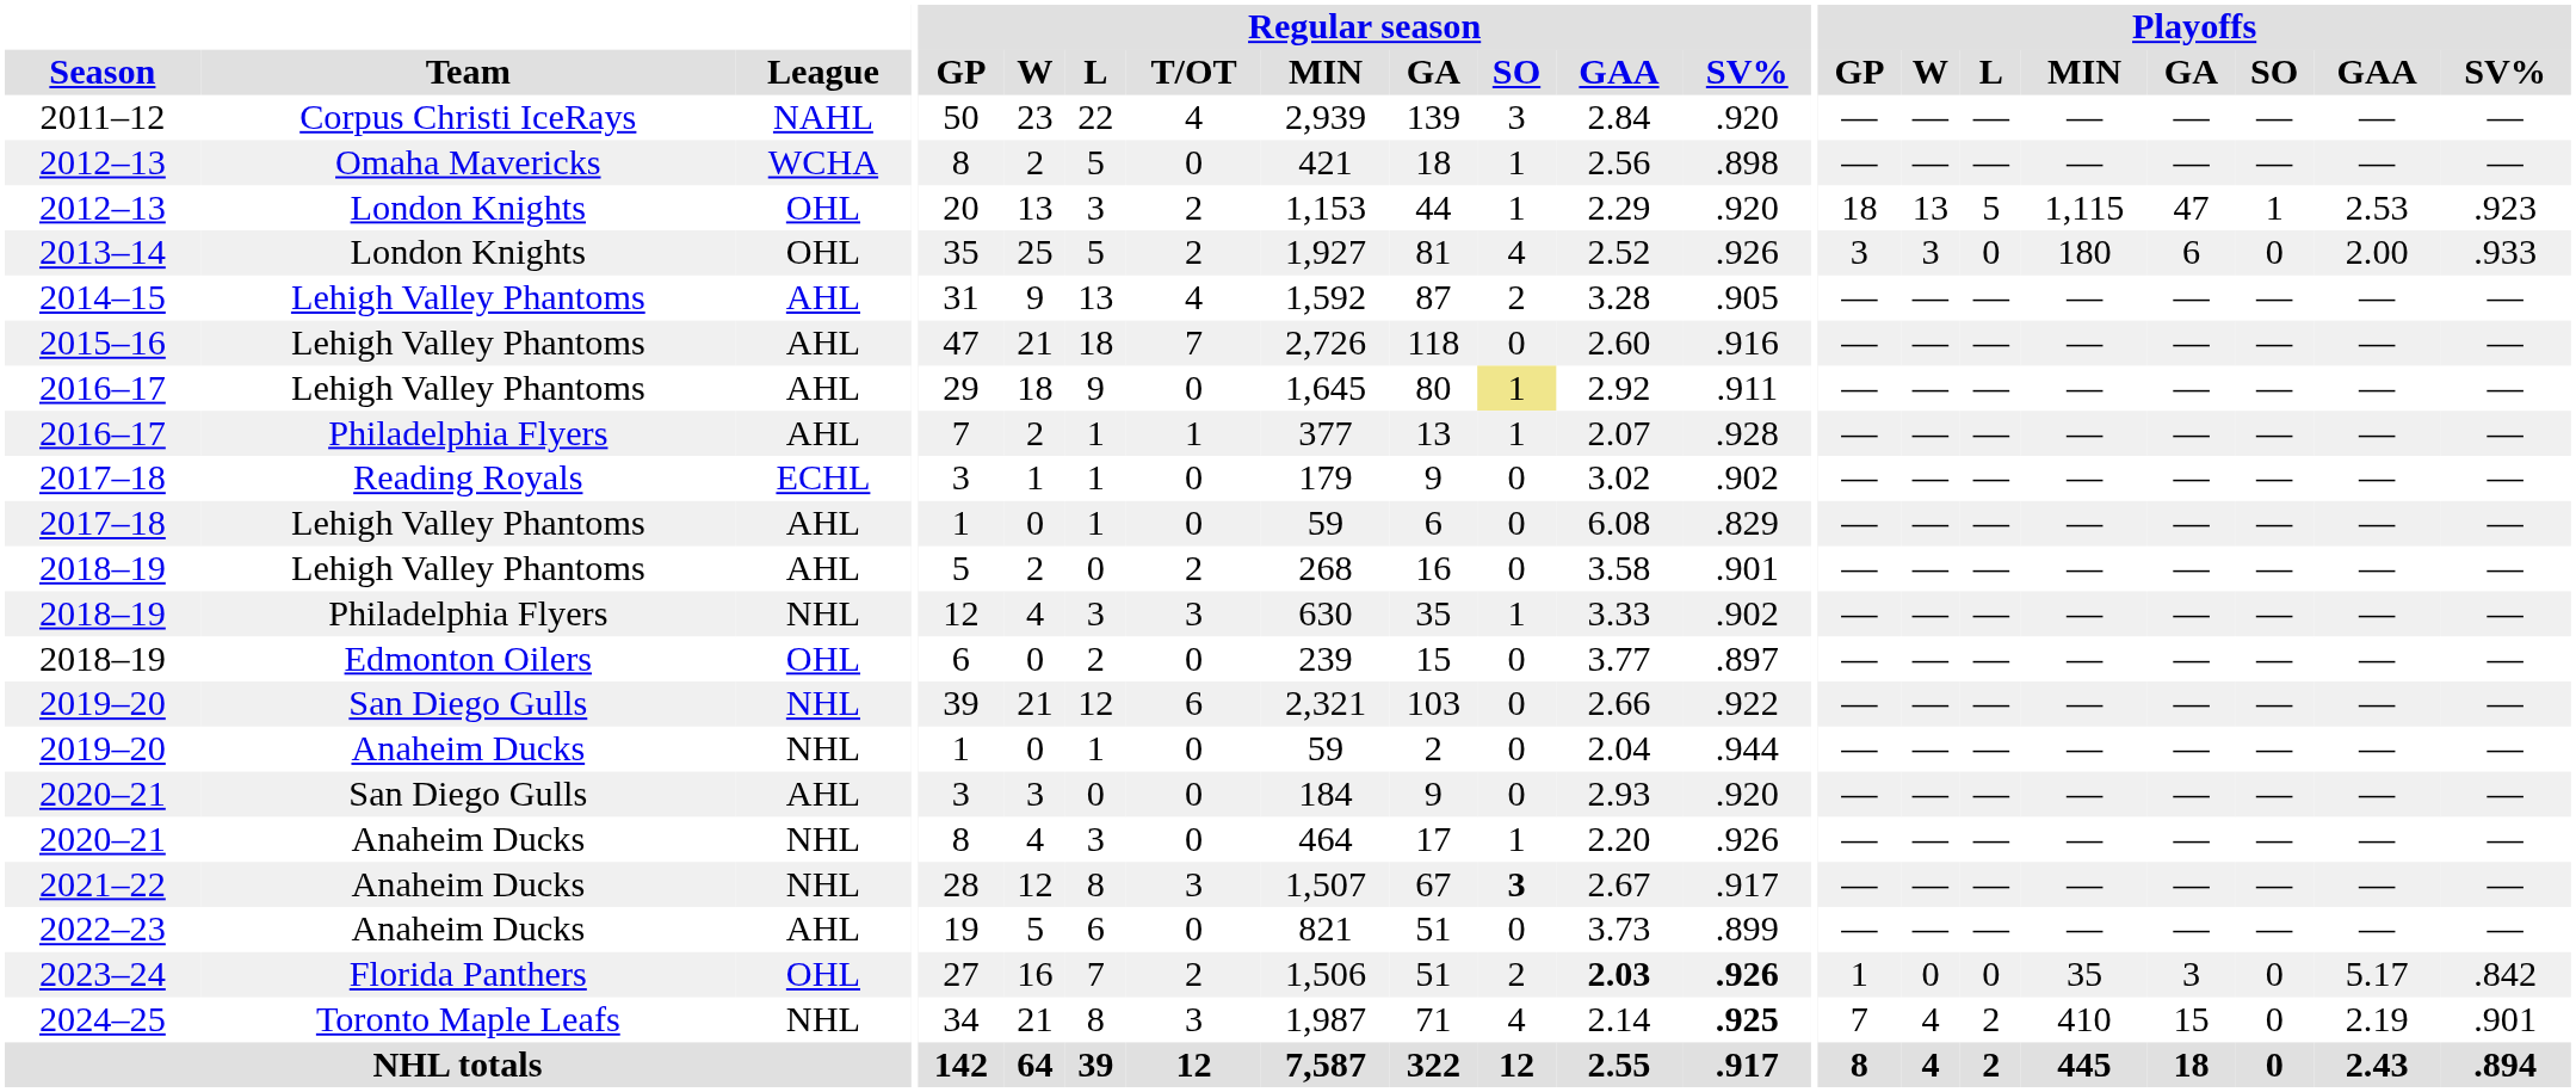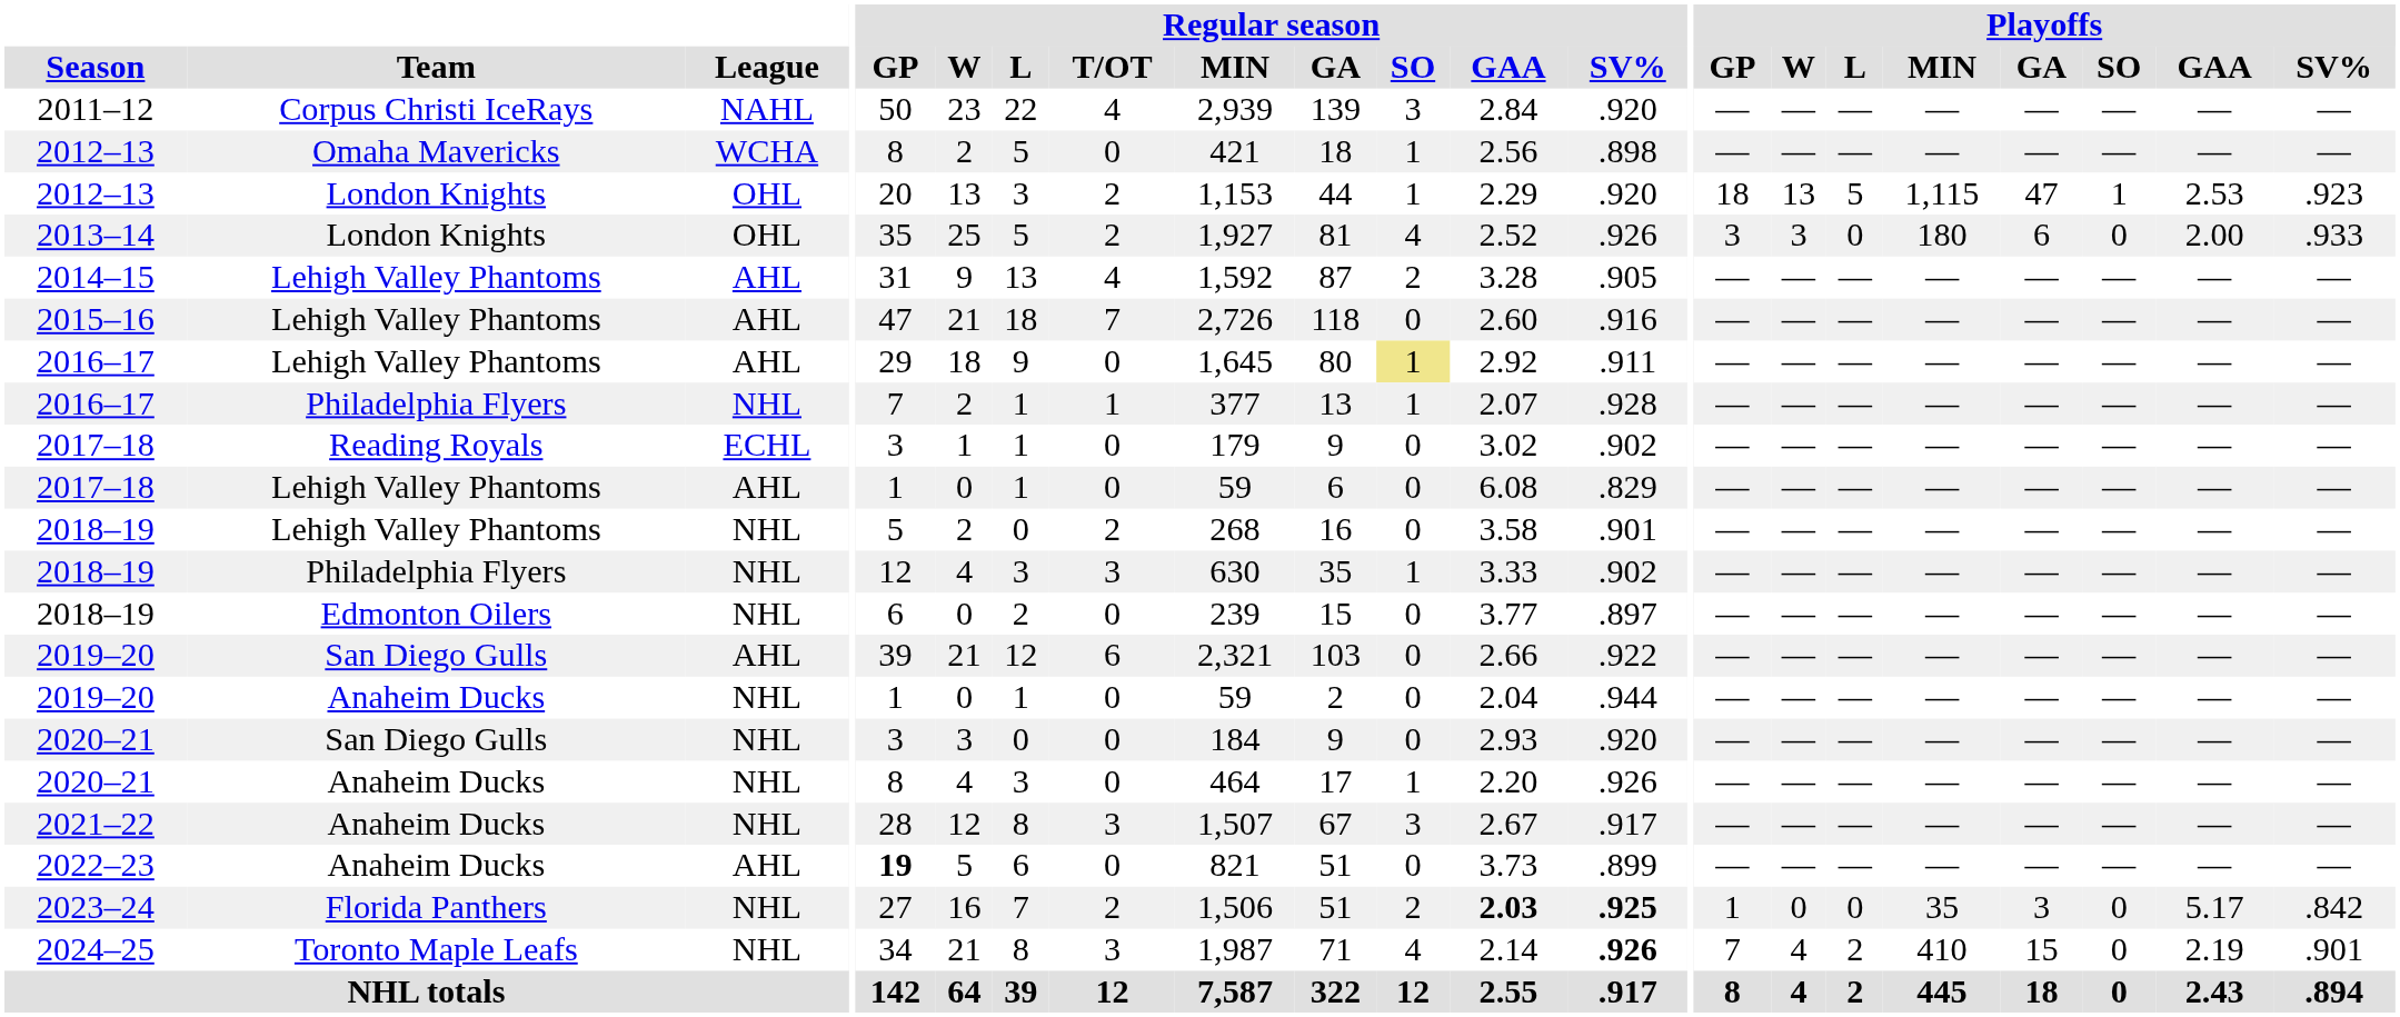2016–17 / Philadelphia Flyers | League: AHL -> NHL
2018–19 / Lehigh Valley Phantoms | League: AHL -> NHL
2018–19 / Edmonton Oilers | League: OHL -> NHL
2019–20 / San Diego Gulls | League: NHL -> AHL
2020–21 / San Diego Gulls | League: AHL -> NHL
2021–22 | Regular season / SO: bold -> normal
2022–23 | Regular season / GP: normal -> bold
2023–24 | League: OHL -> NHL
2023–24 | Regular season / SV%: .926 -> .925
2024–25 | Regular season / SV%: .925 -> .926
